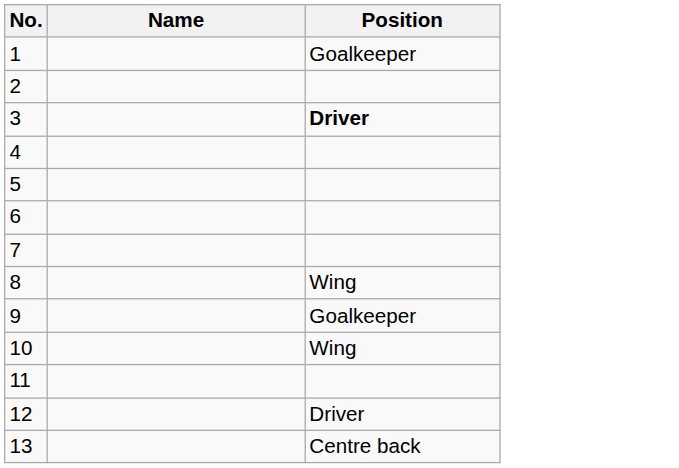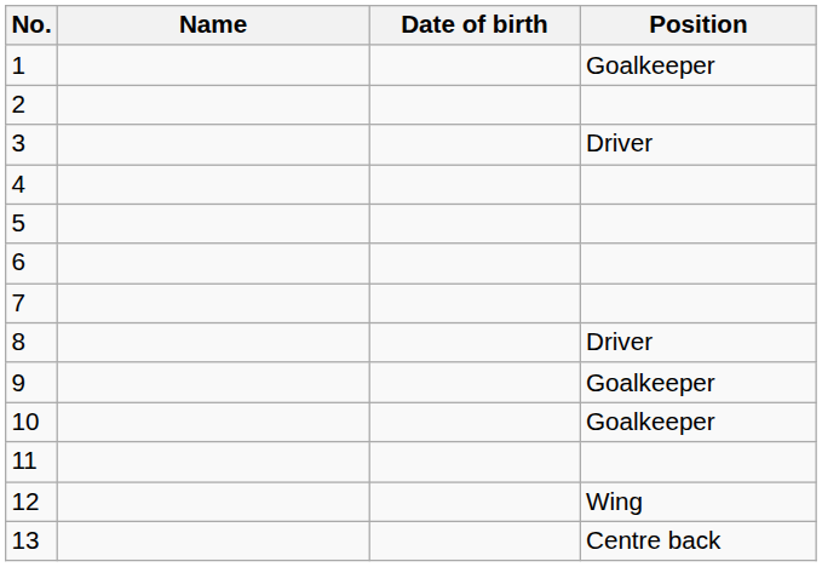+ column: Date of birth
3 | Position: bold -> normal
8 | Position: Wing -> Driver
10 | Position: Wing -> Goalkeeper
12 | Position: Driver -> Wing
